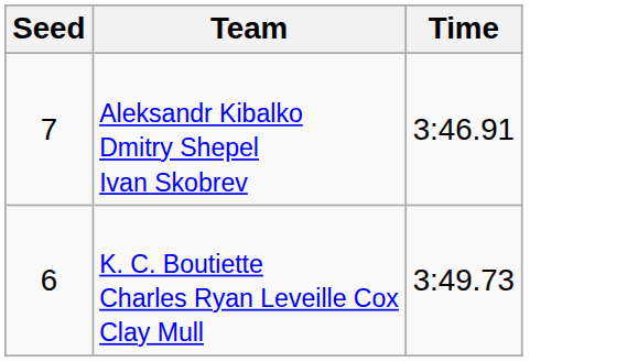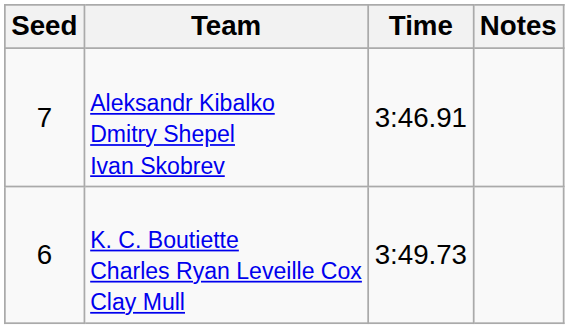+ column: Notes
